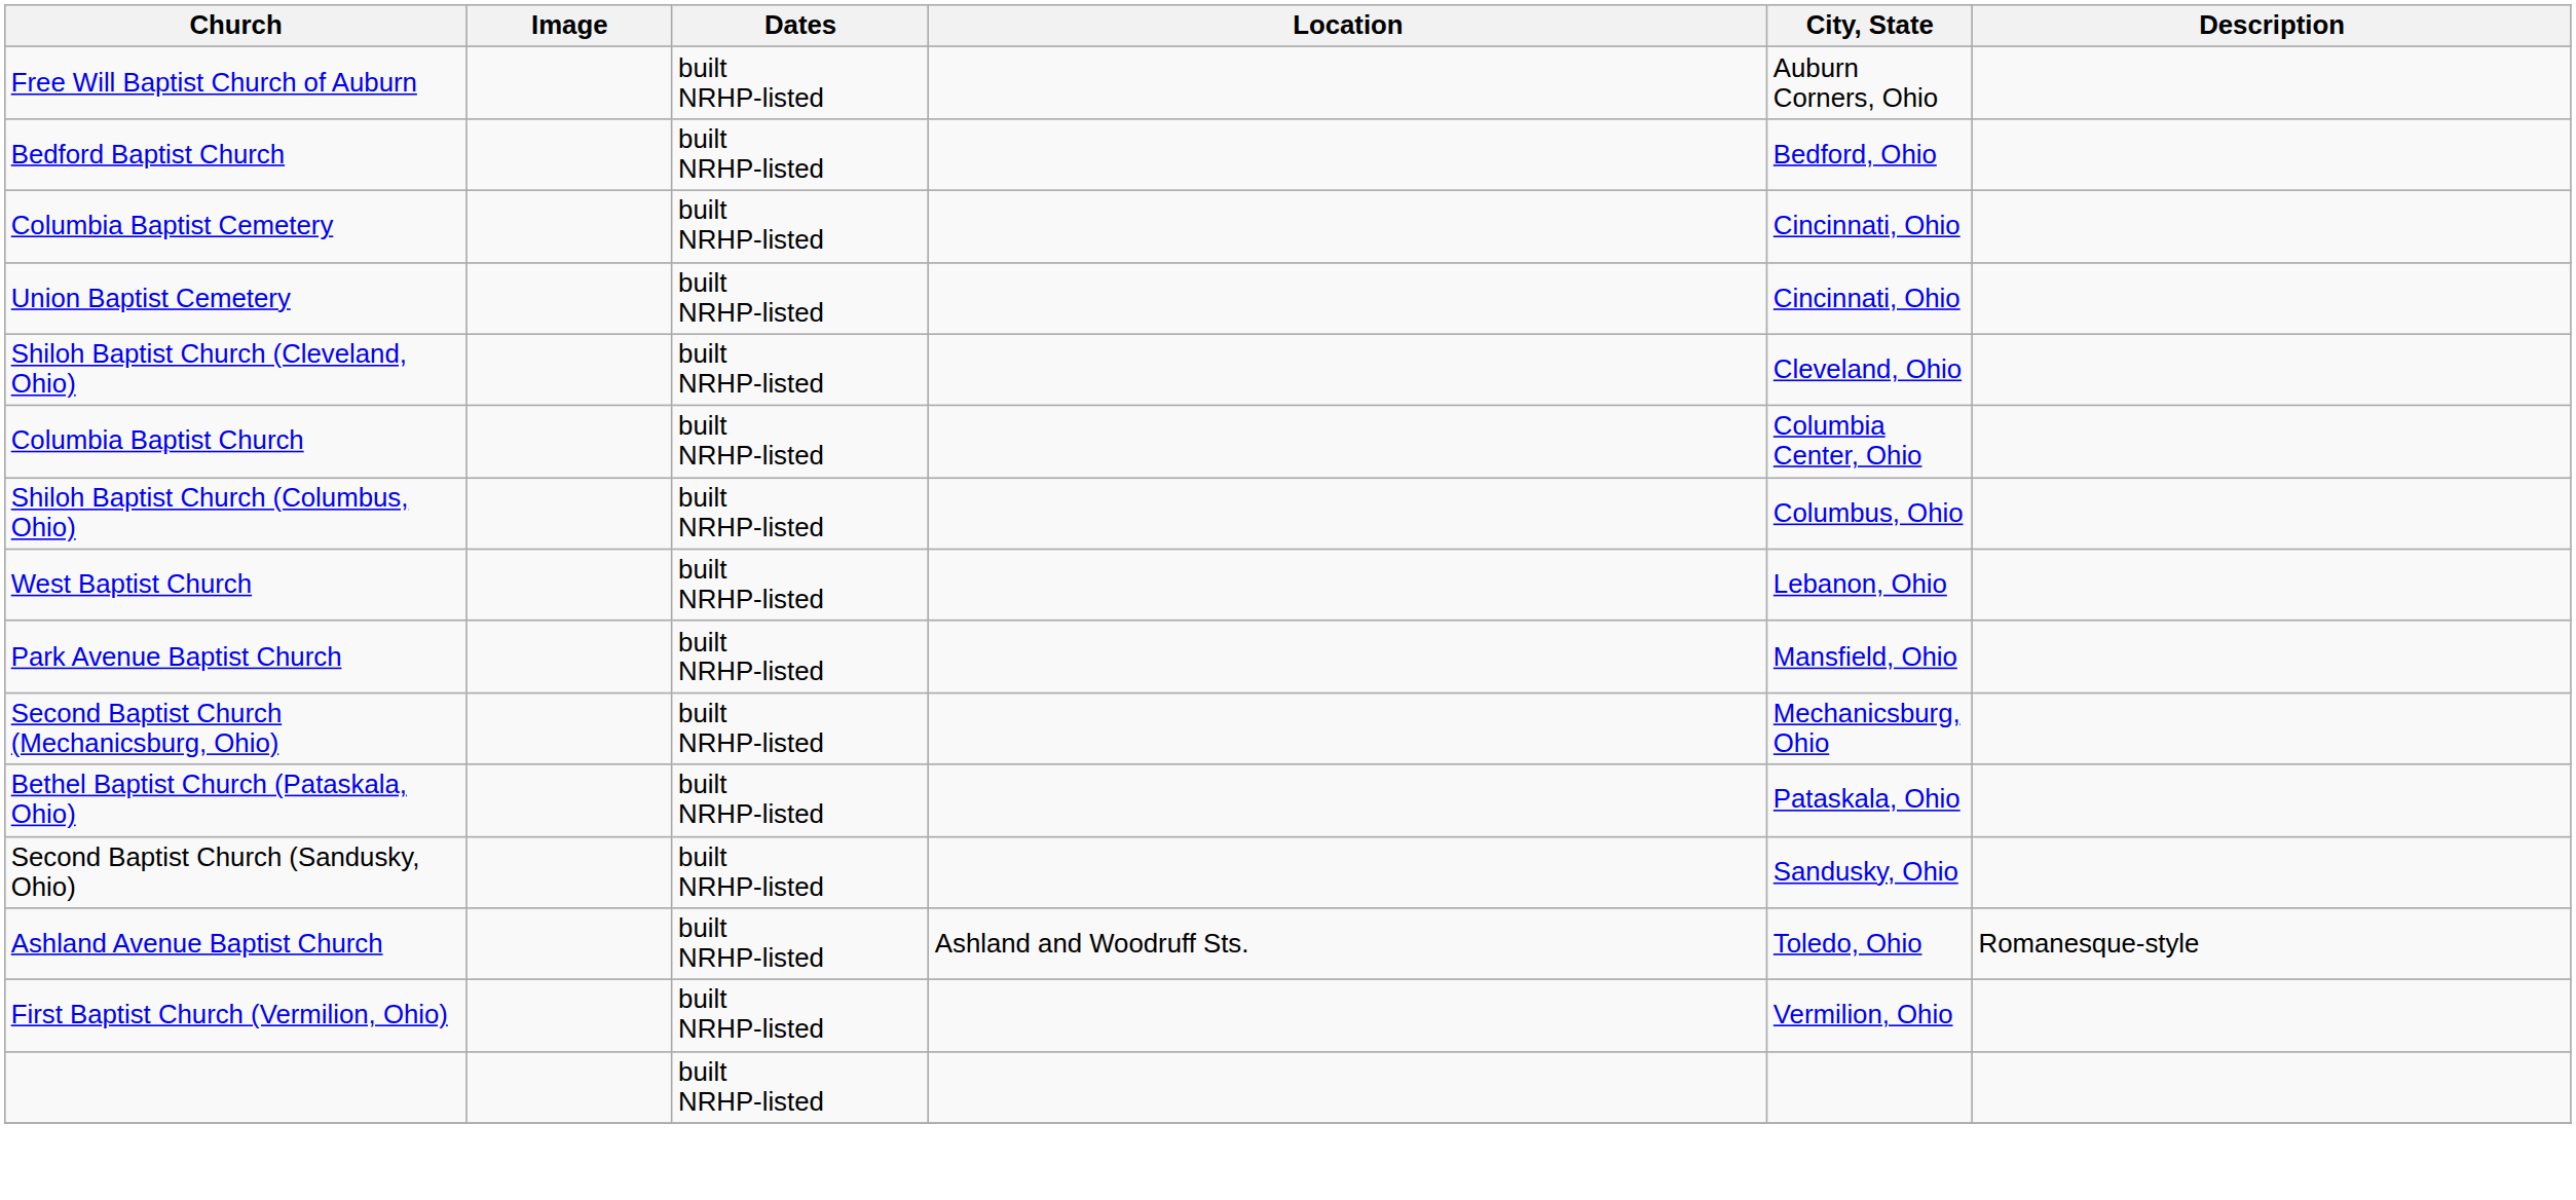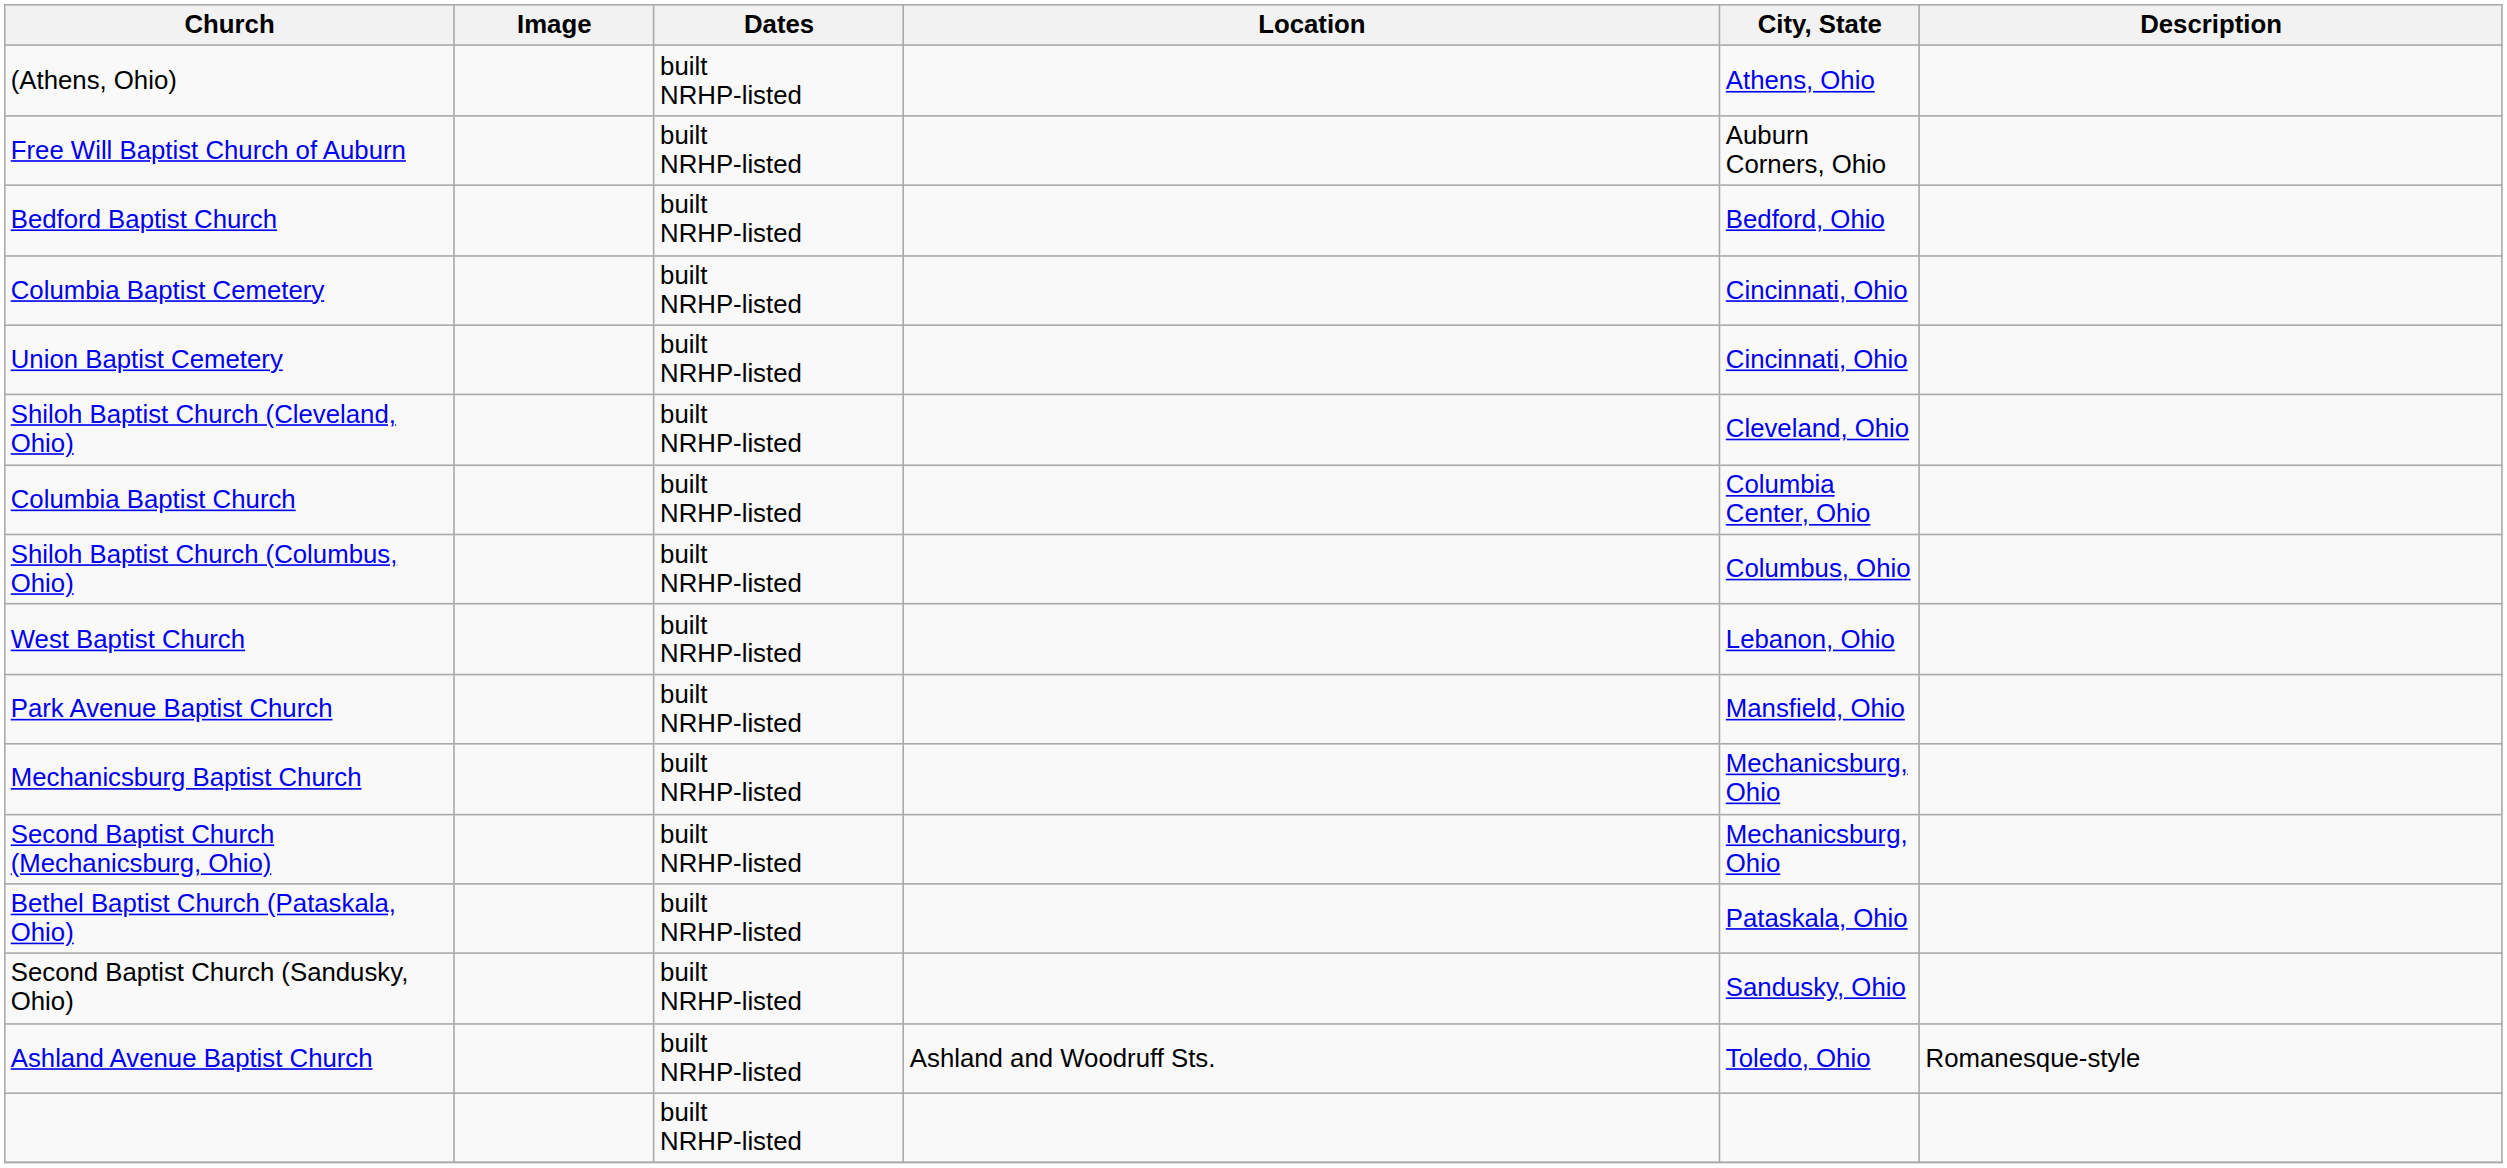+ row: (Athens, Ohio) | built NRHP-listed | Athens, Ohio
+ row: Mechanicsburg Baptist Church | built NRHP-listed | Mechanicsburg, Ohio
- row: First Baptist Church (Vermilion, Ohio) | built NRHP-listed | Vermilion, Ohio
